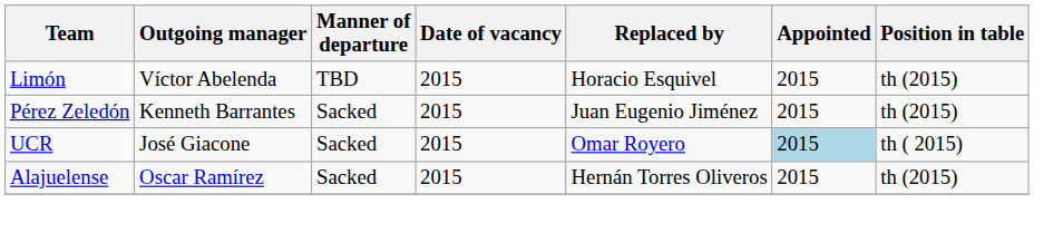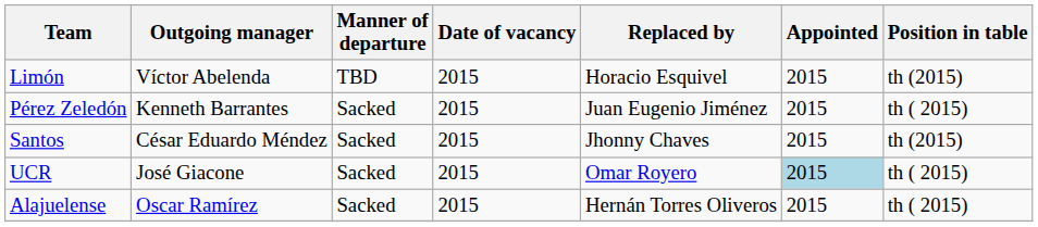Pérez Zeledón | Position in table: th (2015) -> th ( 2015)
+ row: Santos | César Eduardo Méndez | Sacked | 2015 | Jhonny Chaves | 2015 | th (2015)
Alajuelense | Position in table: th (2015) -> th ( 2015)
